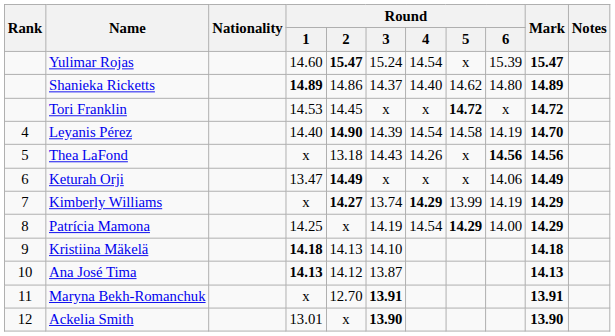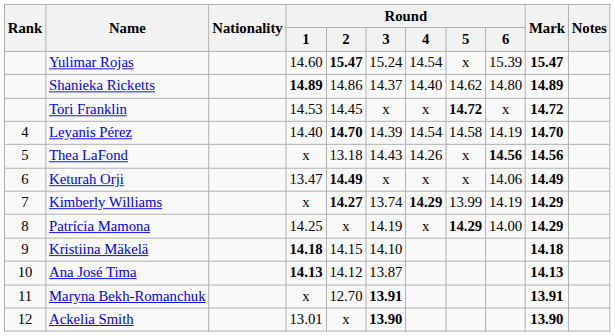Leyanis Pérez | Round / 2: 14.90 -> 14.70
Patrícia Mamona | Round / 4: 14.54 -> x
Kristiina Mäkelä | Round / 2: 14.13 -> 14.15
